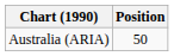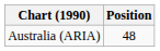Australia (ARIA) | Position: 50 -> 48
